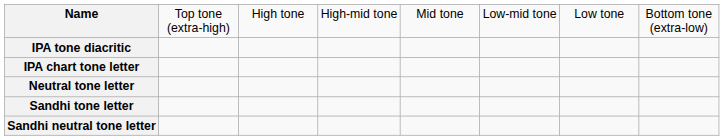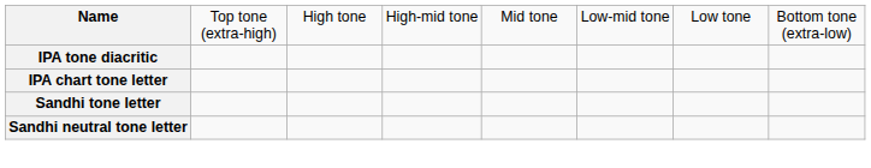- row: Neutral tone letter
